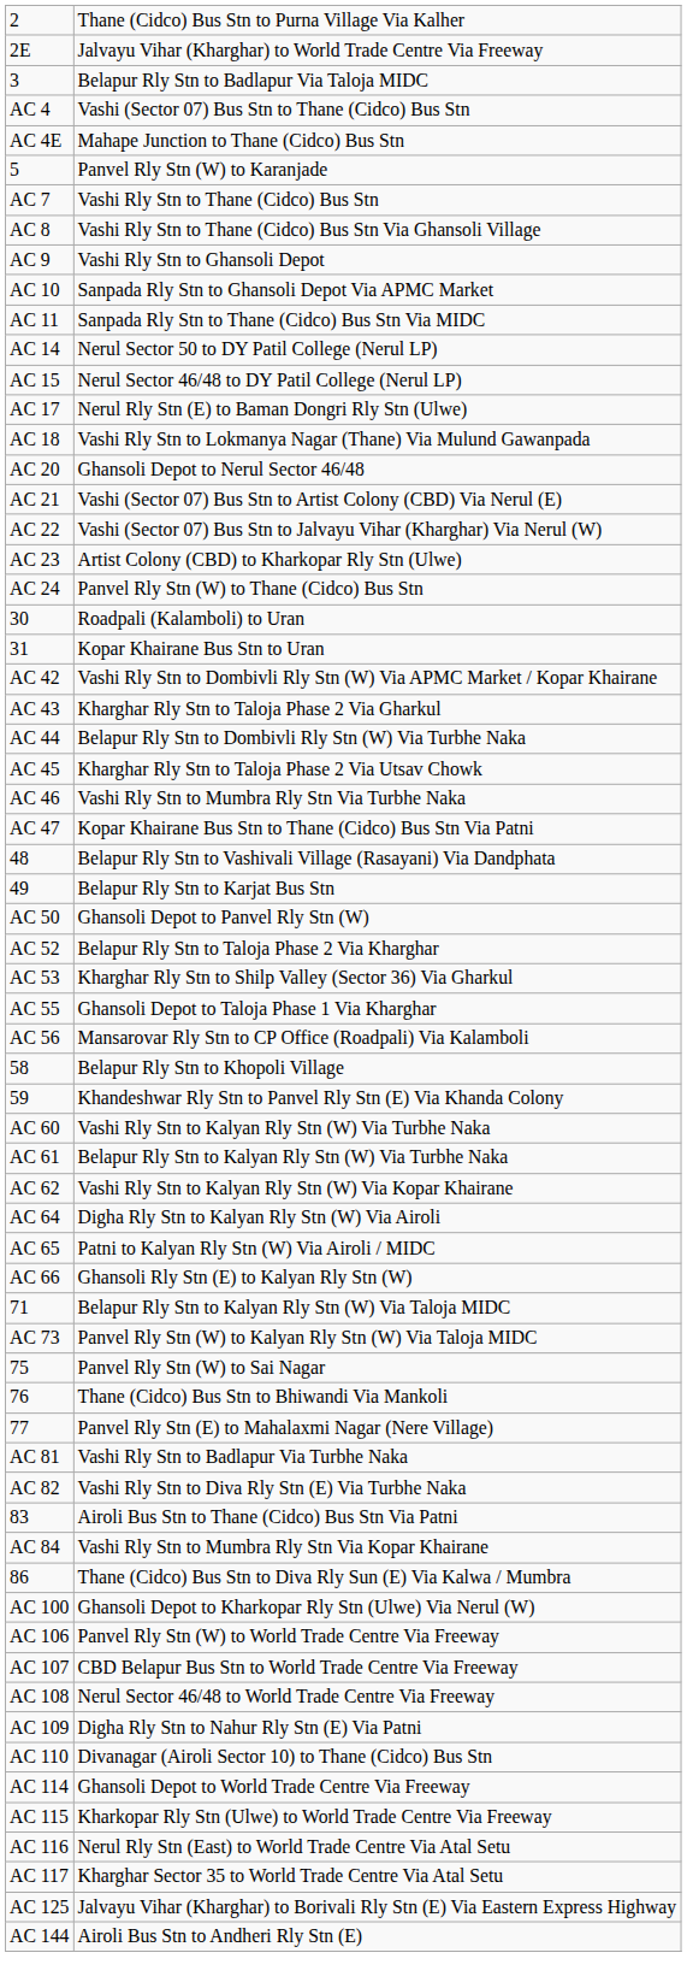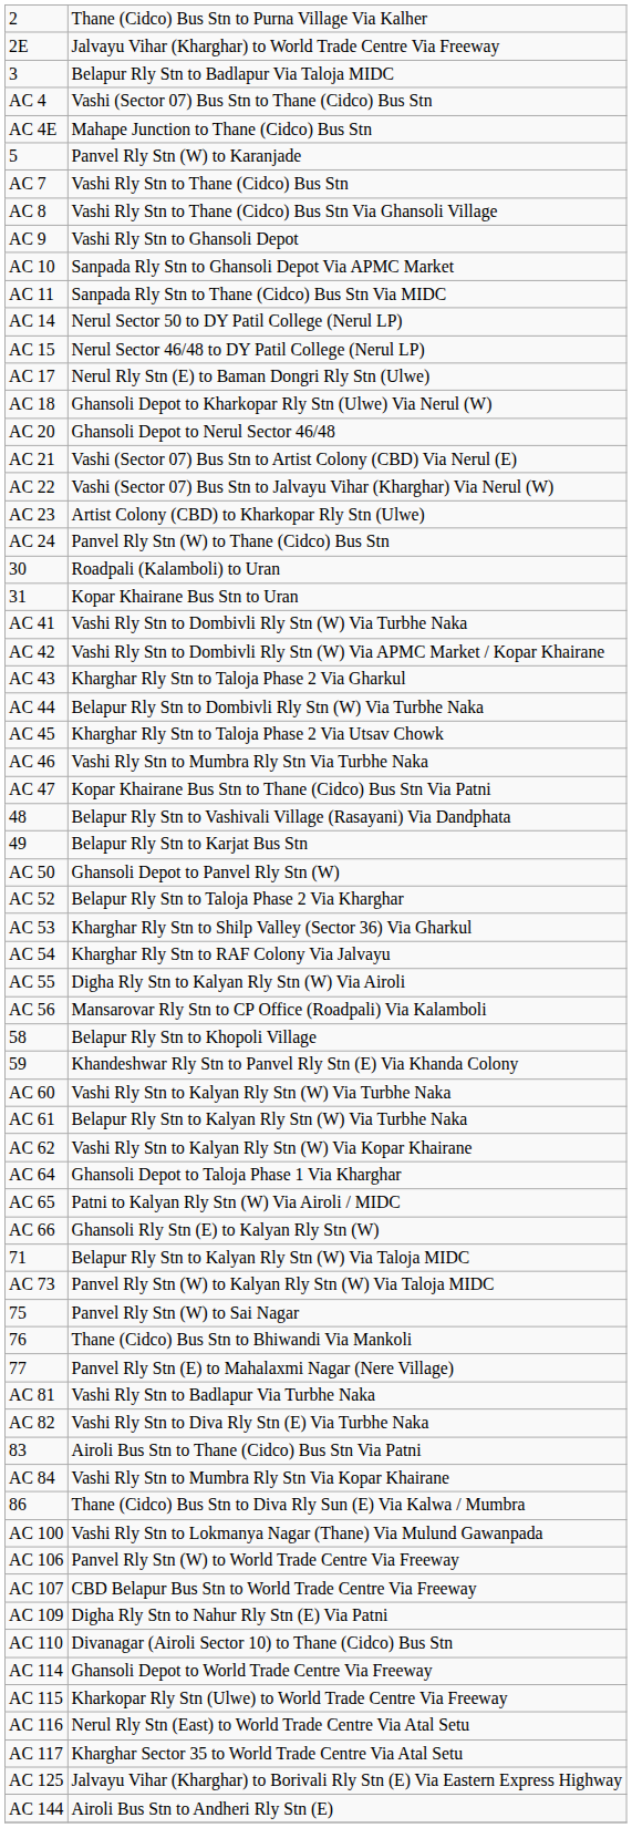AC 18 | column 2: Vashi Rly Stn to Lokmanya Nagar (Thane) Via Mulund Gawanpada -> Ghansoli Depot to Kharkopar Rly Stn (Ulwe) Via Nerul (W)
+ row: AC 41 | Vashi Rly Stn to Dombivli Rly Stn (W) Via Turbhe Naka
+ row: AC 54 | Kharghar Rly Stn to RAF Colony Via Jalvayu
AC 55 | column 2: Ghansoli Depot to Taloja Phase 1 Via Kharghar -> Digha Rly Stn to Kalyan Rly Stn (W) Via Airoli
AC 64 | column 2: Digha Rly Stn to Kalyan Rly Stn (W) Via Airoli -> Ghansoli Depot to Taloja Phase 1 Via Kharghar
AC 100 | column 2: Ghansoli Depot to Kharkopar Rly Stn (Ulwe) Via Nerul (W) -> Vashi Rly Stn to Lokmanya Nagar (Thane) Via Mulund Gawanpada
- row: AC 108 | Nerul Sector 46/48 to World Trade Centre Via Freeway
